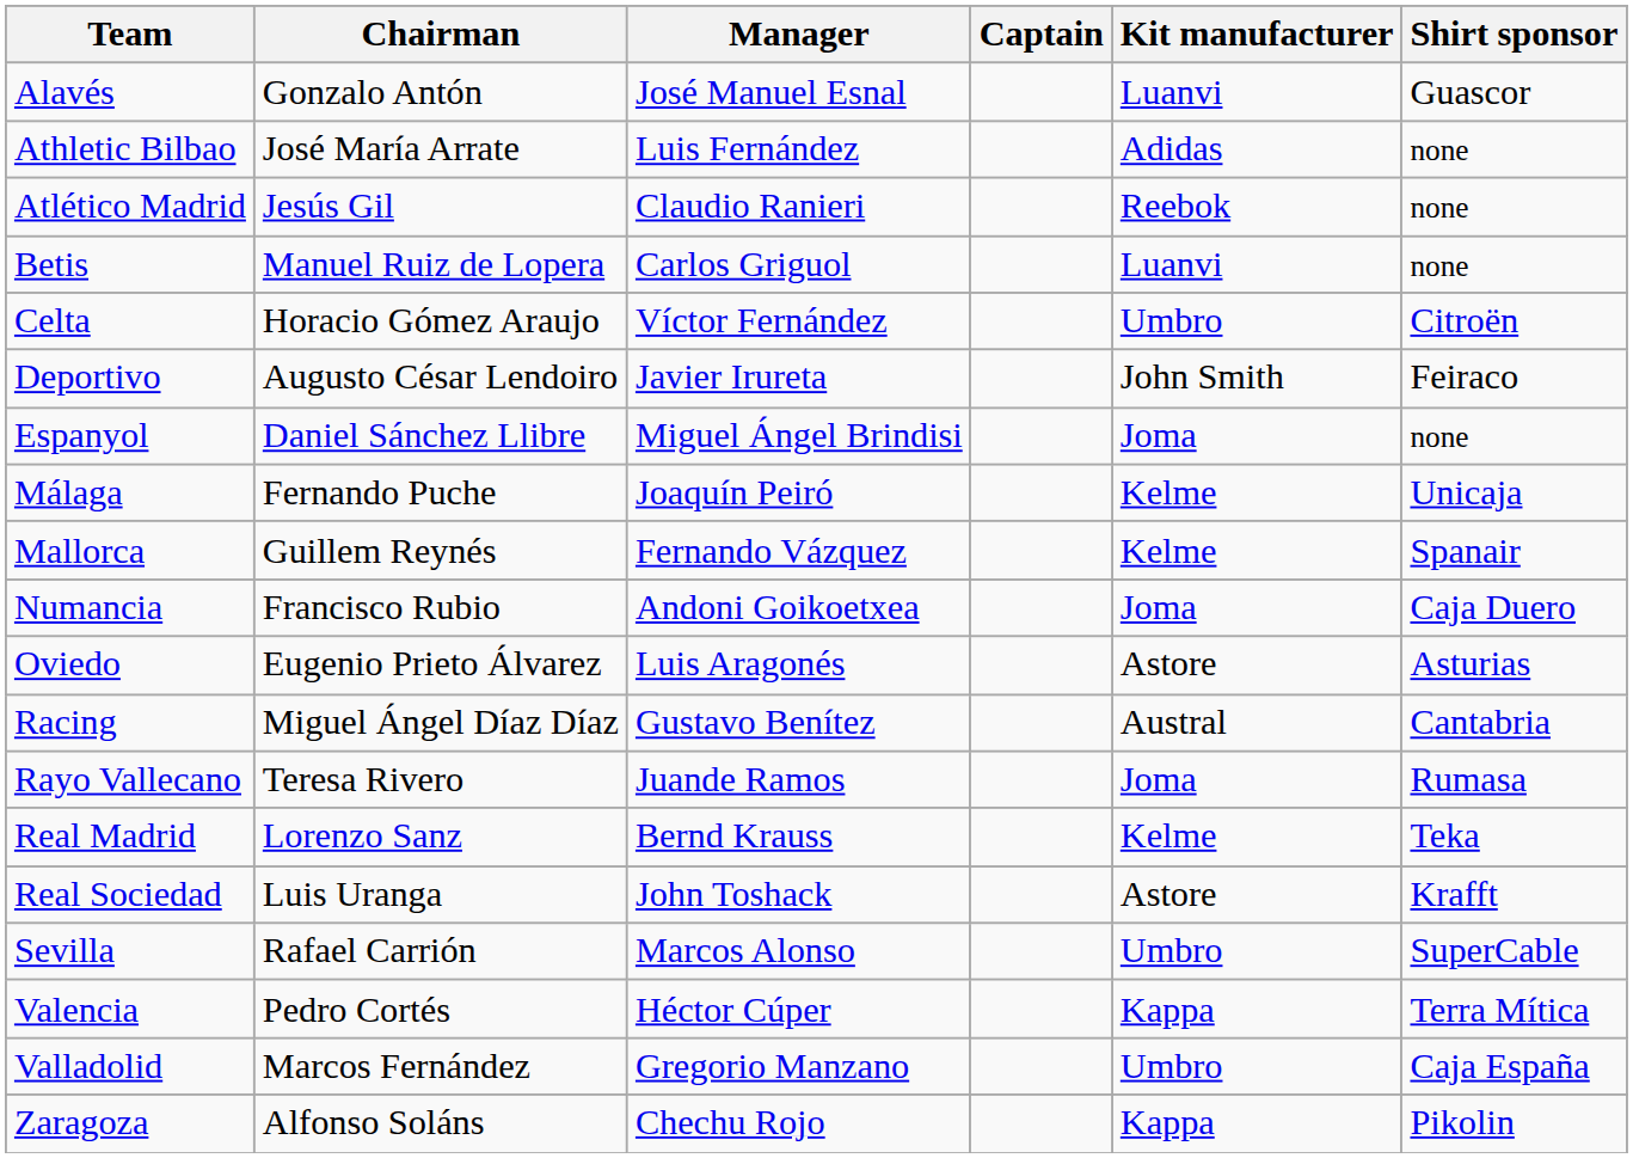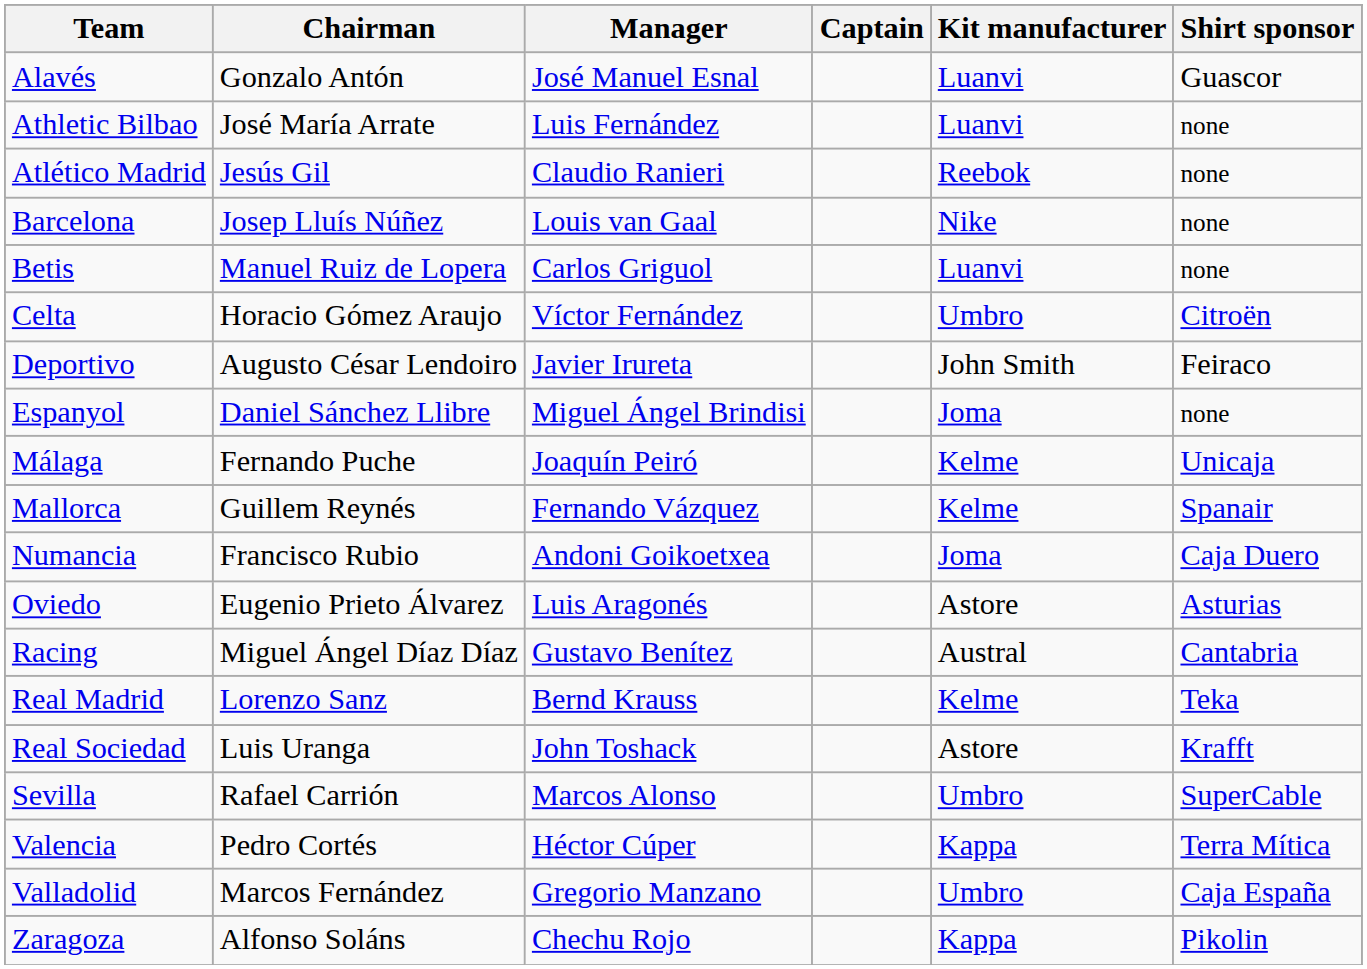Athletic Bilbao | Kit manufacturer: Adidas -> Luanvi
+ row: Barcelona | Josep Lluís Núñez | Louis van Gaal | Nike | none
- row: Rayo Vallecano | Teresa Rivero | Juande Ramos | Joma | Rumasa
